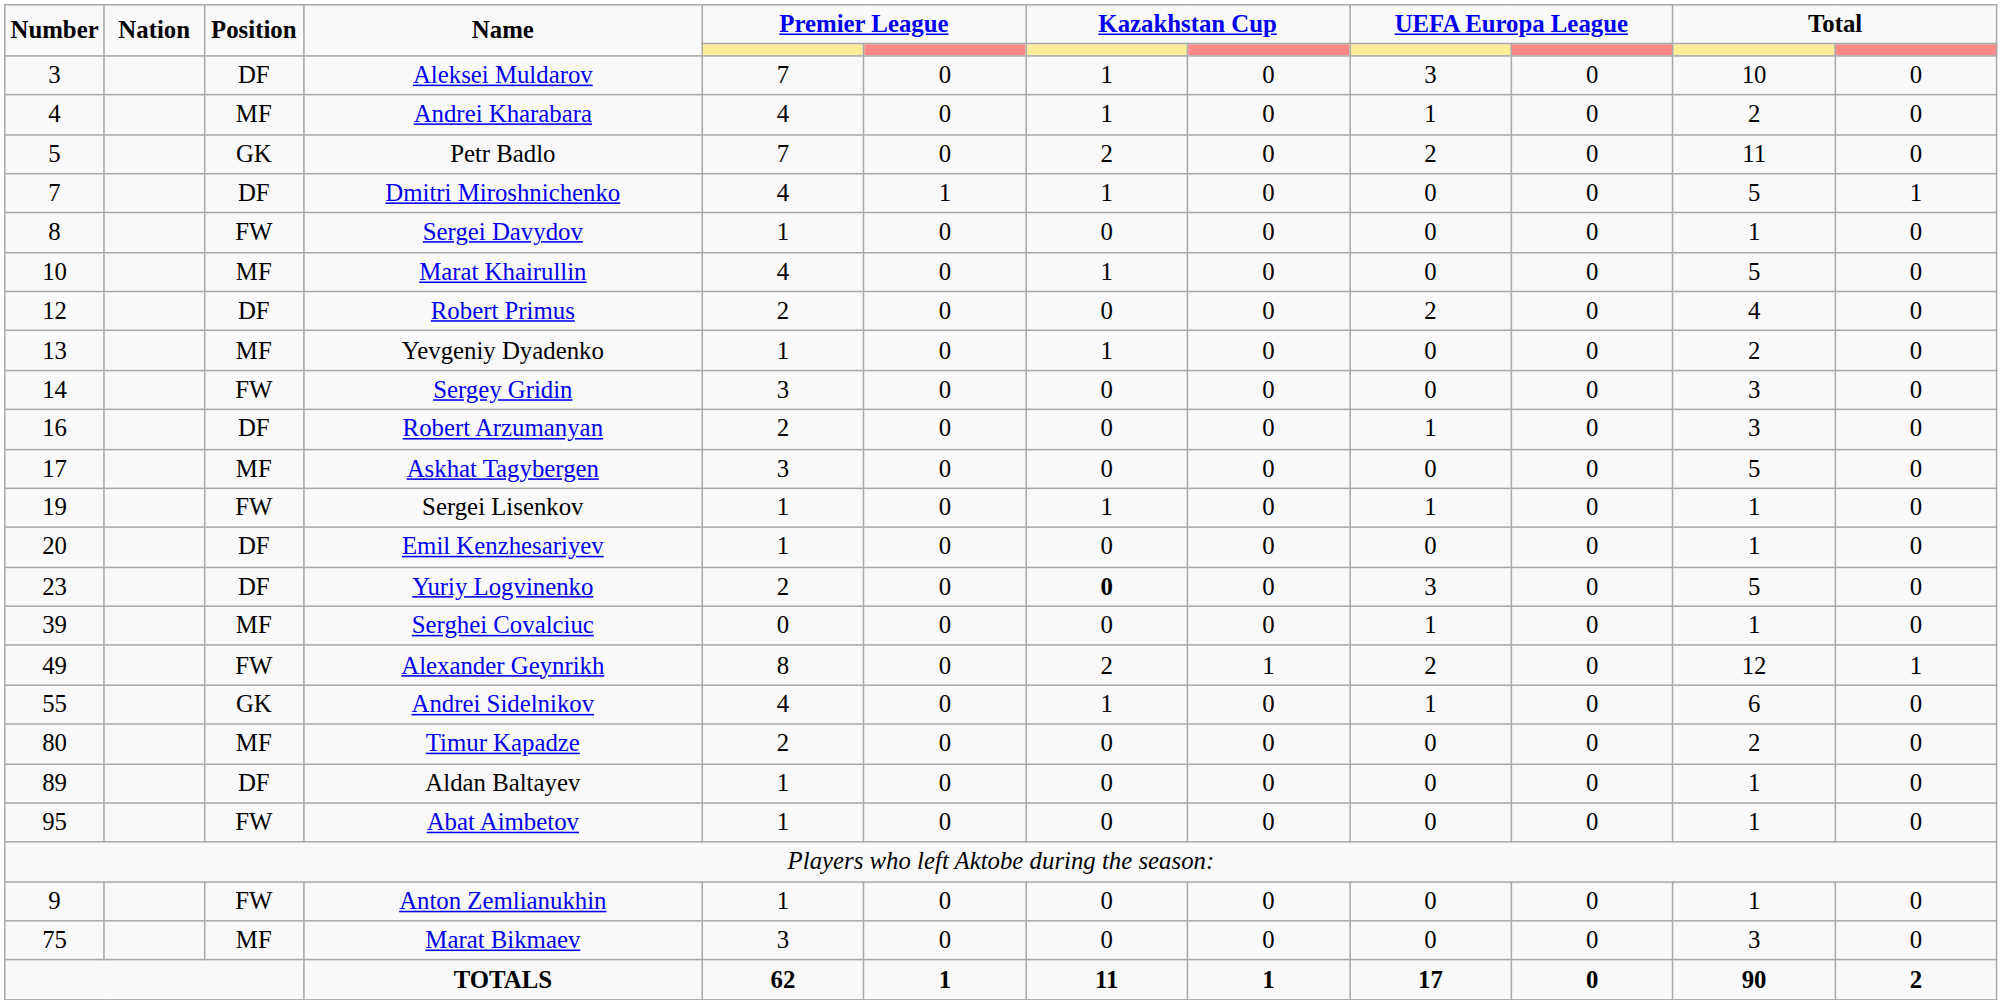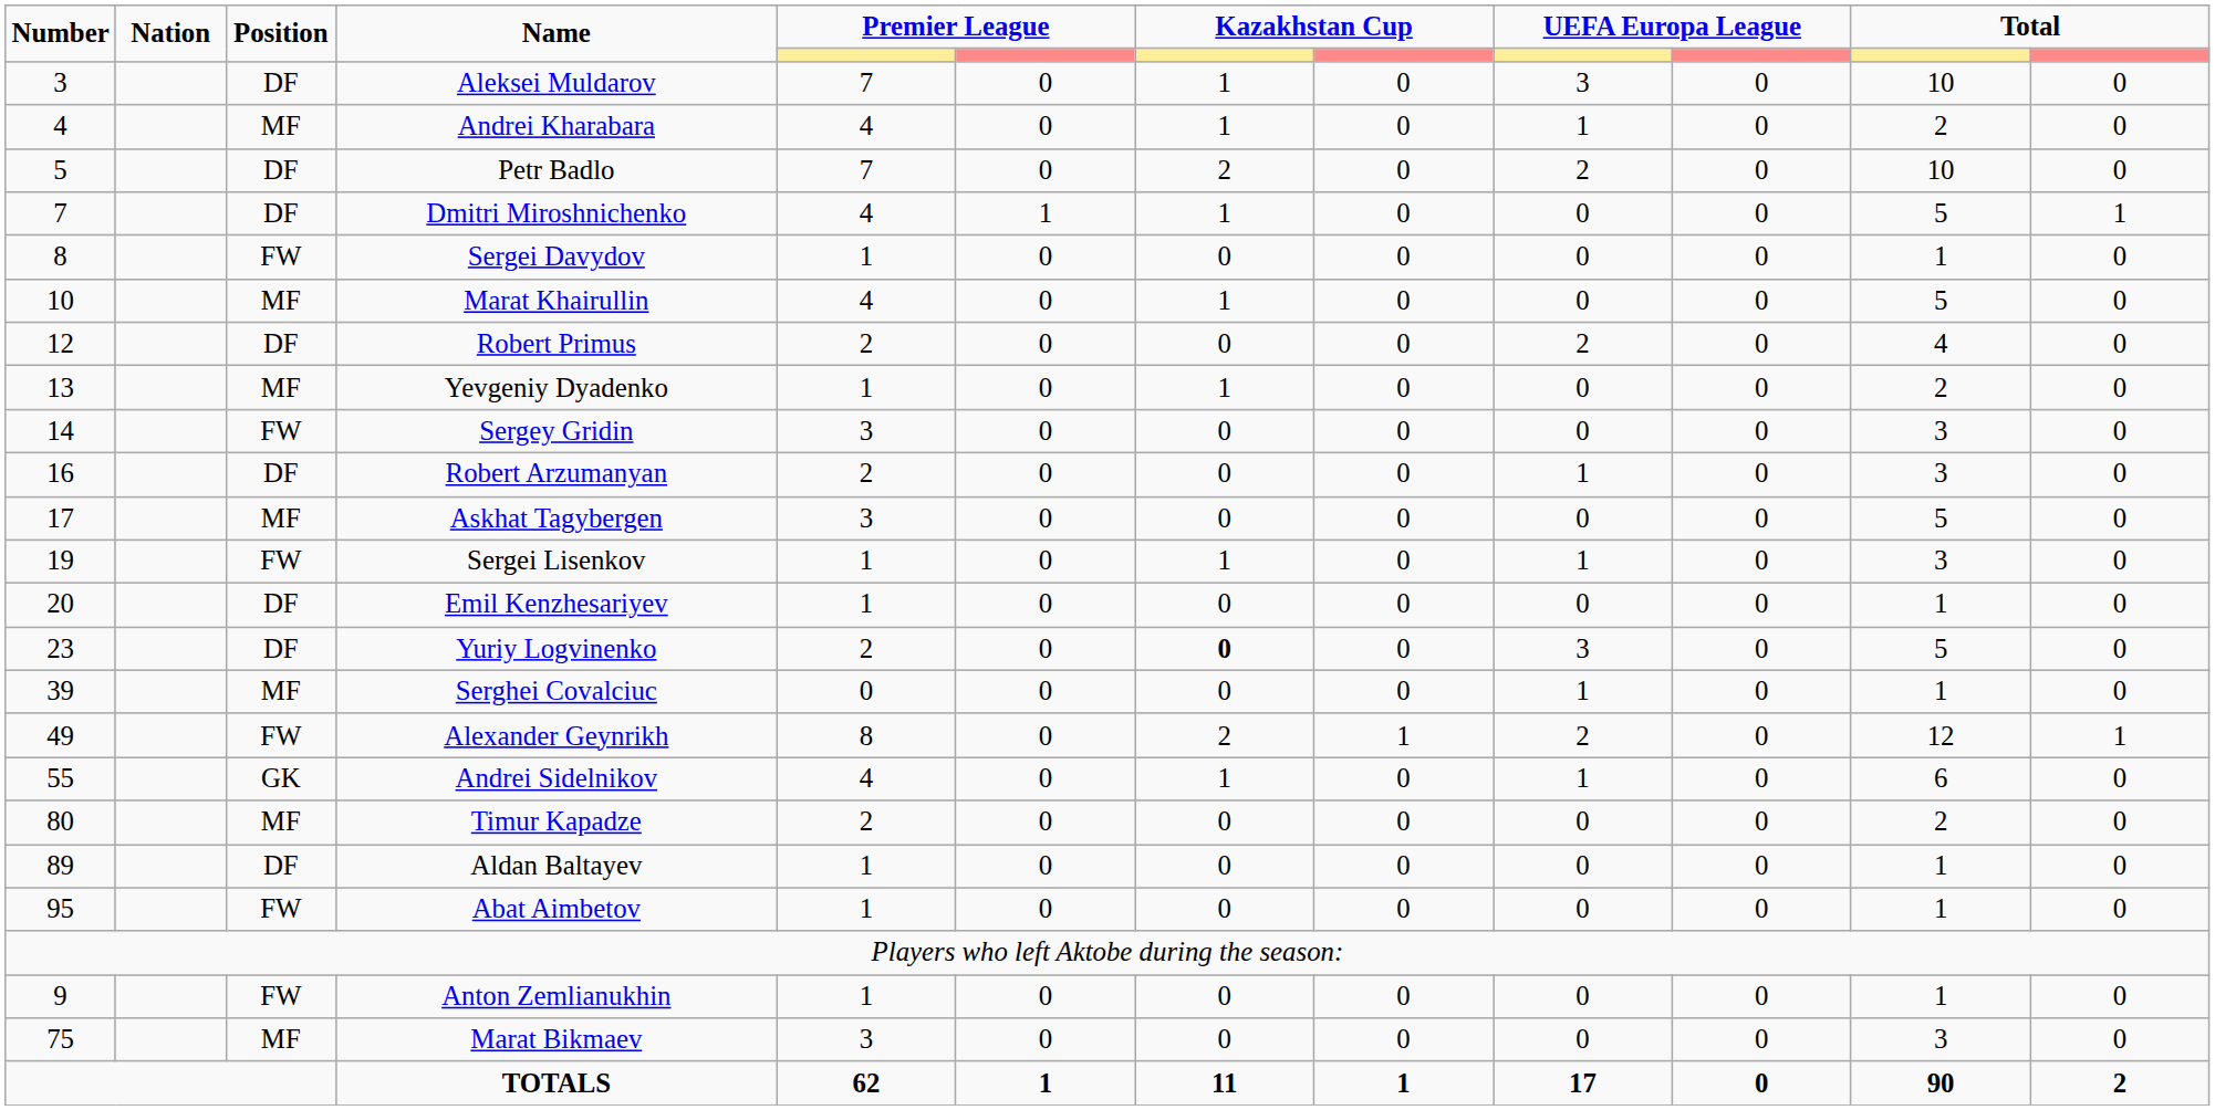Petr Badlo | Position: GK -> DF
Petr Badlo | column 11: 11 -> 10
Sergei Lisenkov | column 11: 1 -> 3
